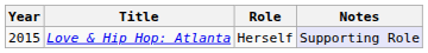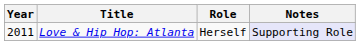Love & Hip Hop: Atlanta | Year: 2015 -> 2011
